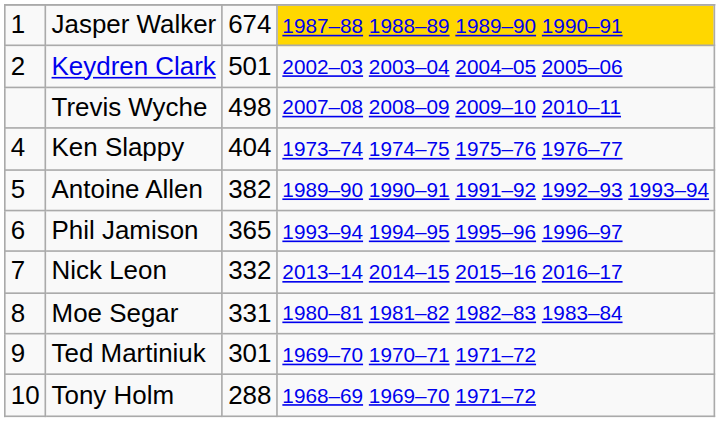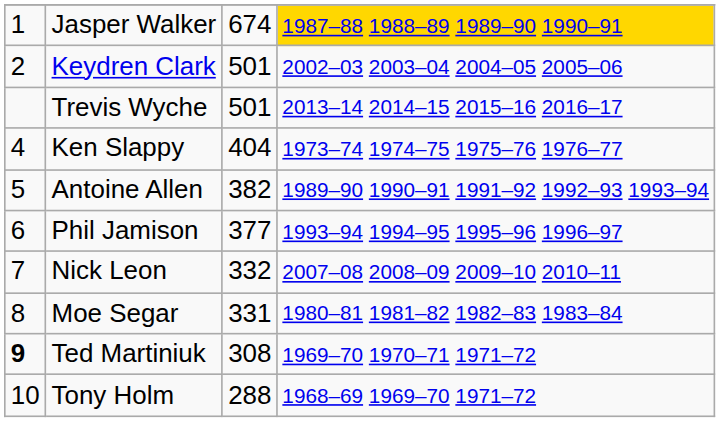Trevis Wyche | column 3: 498 -> 501
Trevis Wyche | column 4: 2007–08 2008–09 2009–10 2010–11 -> 2013–14 2014–15 2015–16 2016–17
Phil Jamison | column 3: 365 -> 377
Nick Leon | column 4: 2013–14 2014–15 2015–16 2016–17 -> 2007–08 2008–09 2009–10 2010–11
Ted Martiniuk | column 1: normal -> bold
Ted Martiniuk | column 3: 301 -> 308
